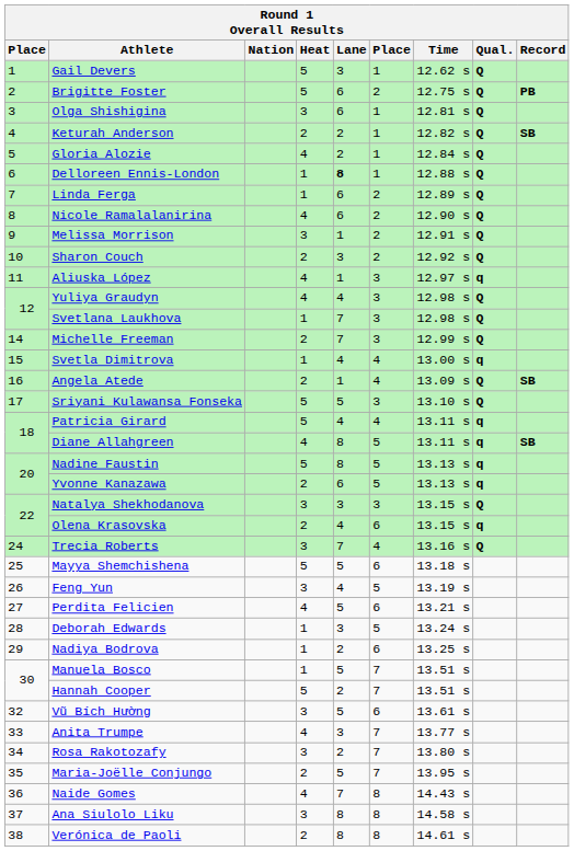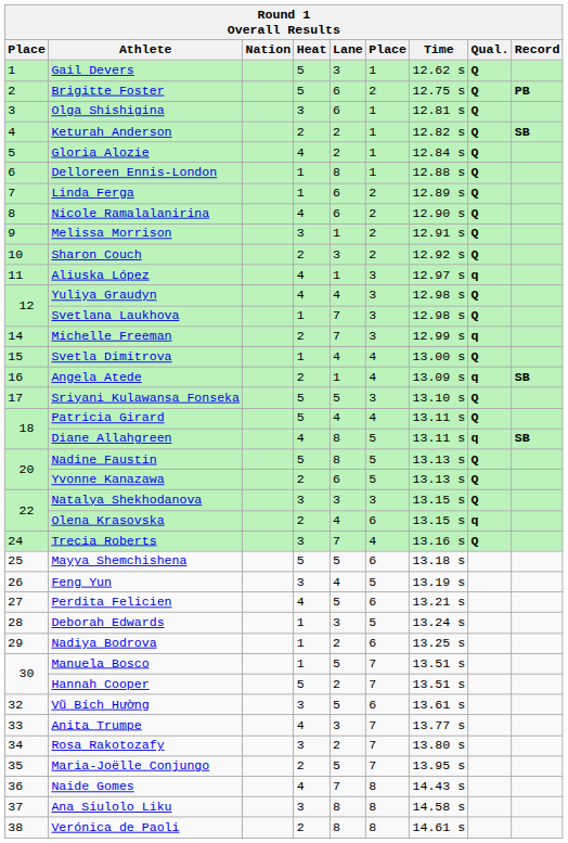Delloreen Ennis-London | Lane: bold -> normal
Michelle Freeman | Qual.: Q -> q
Svetla Dimitrova | Qual.: q -> Q
Angela Atede | Qual.: Q -> q
Patricia Girard | Qual.: q -> Q
Nadine Faustin | Qual.: q -> Q
Yvonne Kanazawa | Qual.: q -> Q
